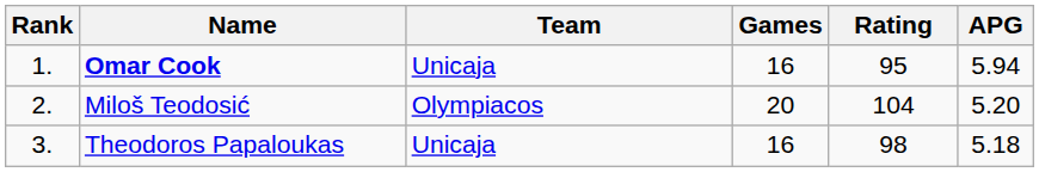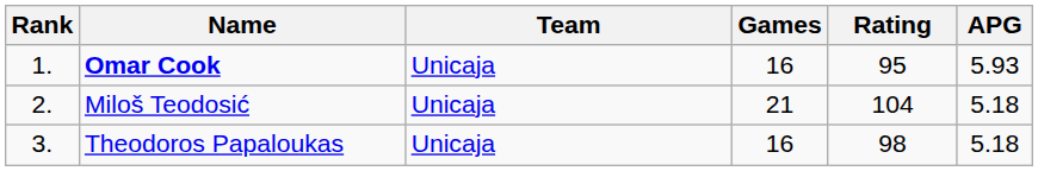Omar Cook | APG: 5.94 -> 5.93
Miloš Teodosić | Team: Olympiacos -> Unicaja
Miloš Teodosić | Games: 20 -> 21
Miloš Teodosić | APG: 5.20 -> 5.18
